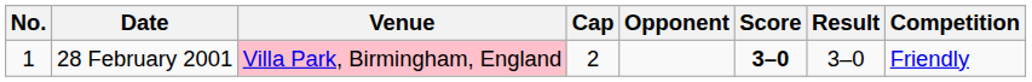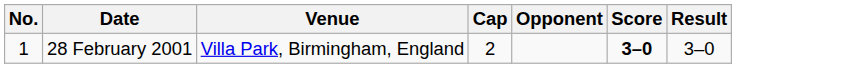- column: Competition | Friendly
28 February 2001 | Venue: pink background -> no background
